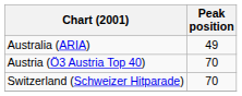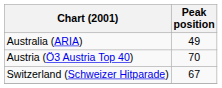Switzerland (Schweizer Hitparade) | Peak position: 70 -> 67
